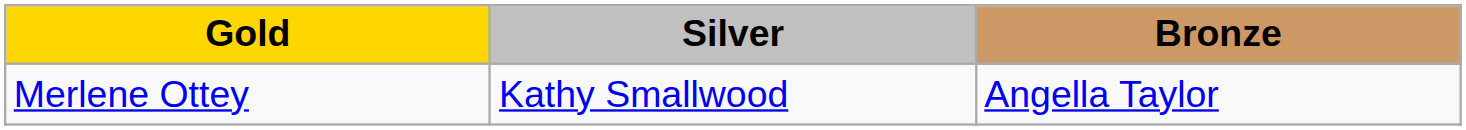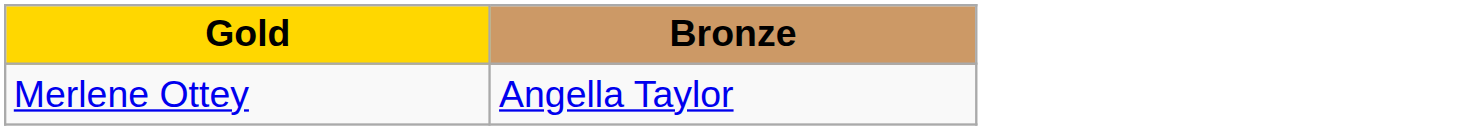- column: Silver | Kathy Smallwood
